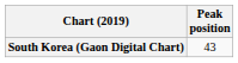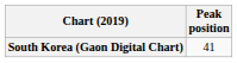South Korea (Gaon Digital Chart) | Peak position: 43 -> 41
